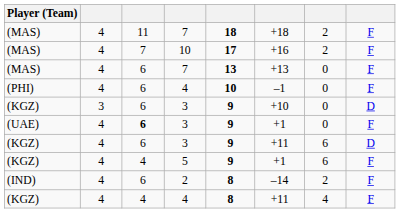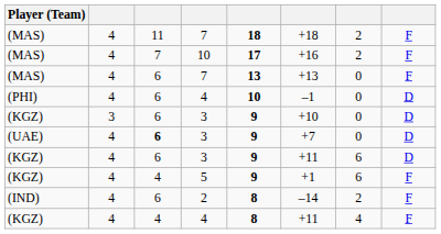(PHI) / 4 | column 8: F -> D
(UAE) / 3 | column 6: +1 -> +7
(UAE) / 3 | column 8: F -> D
